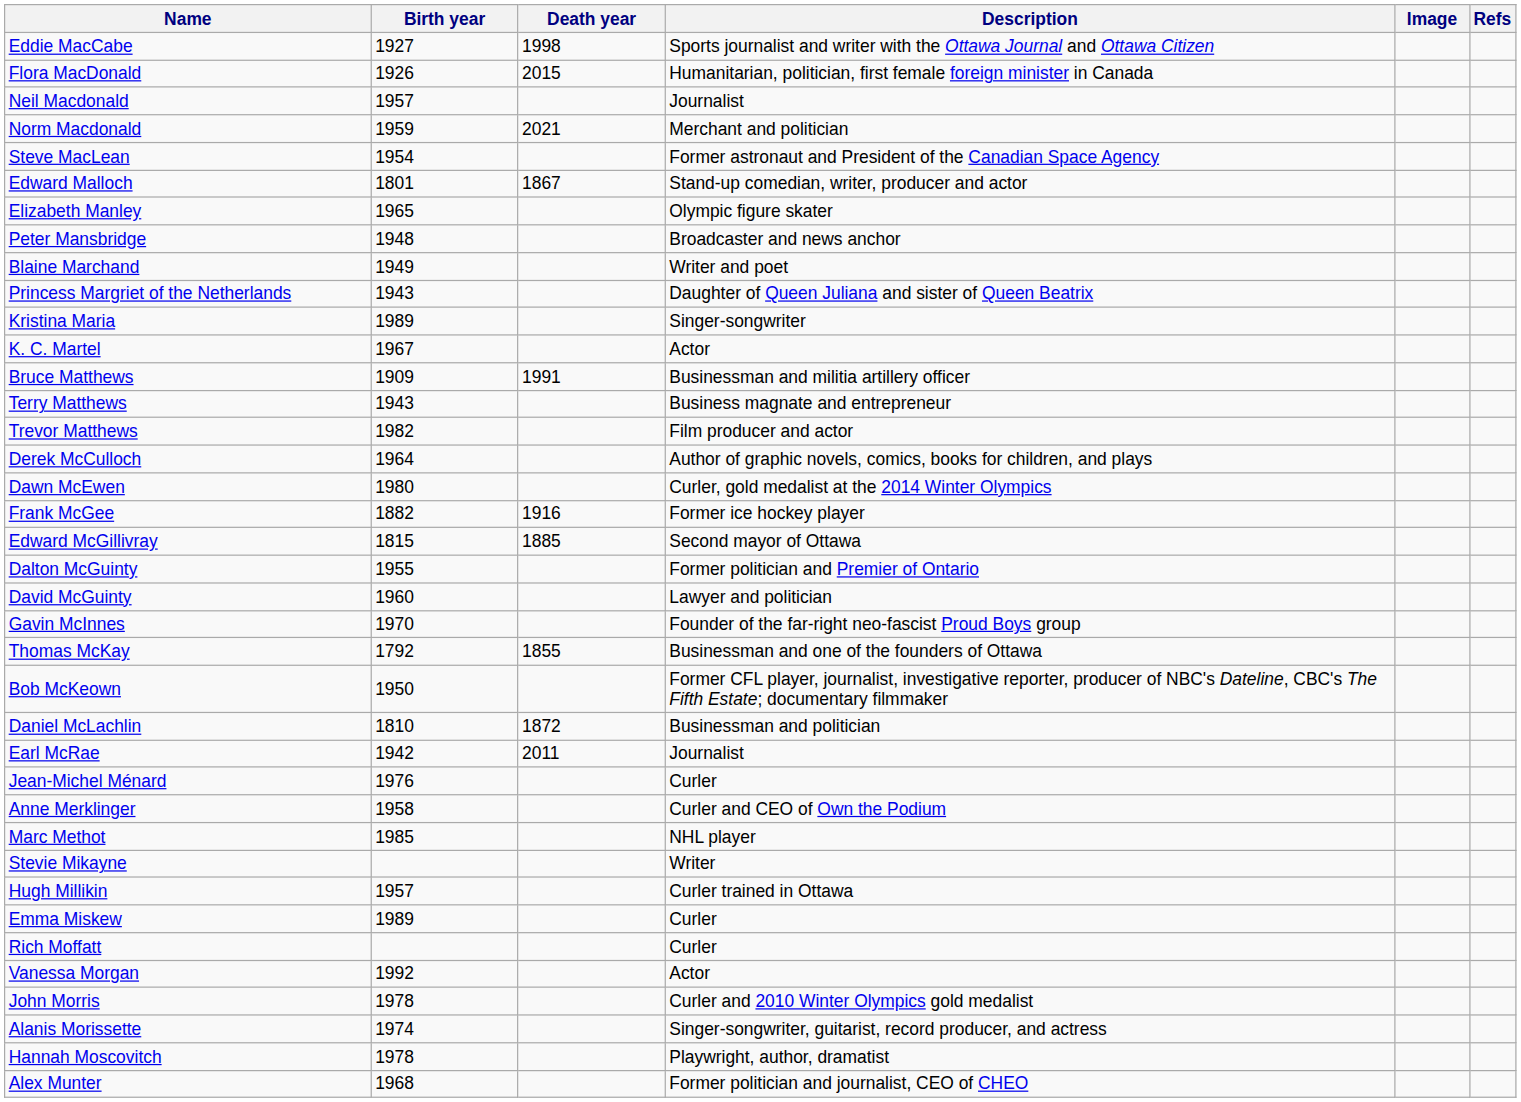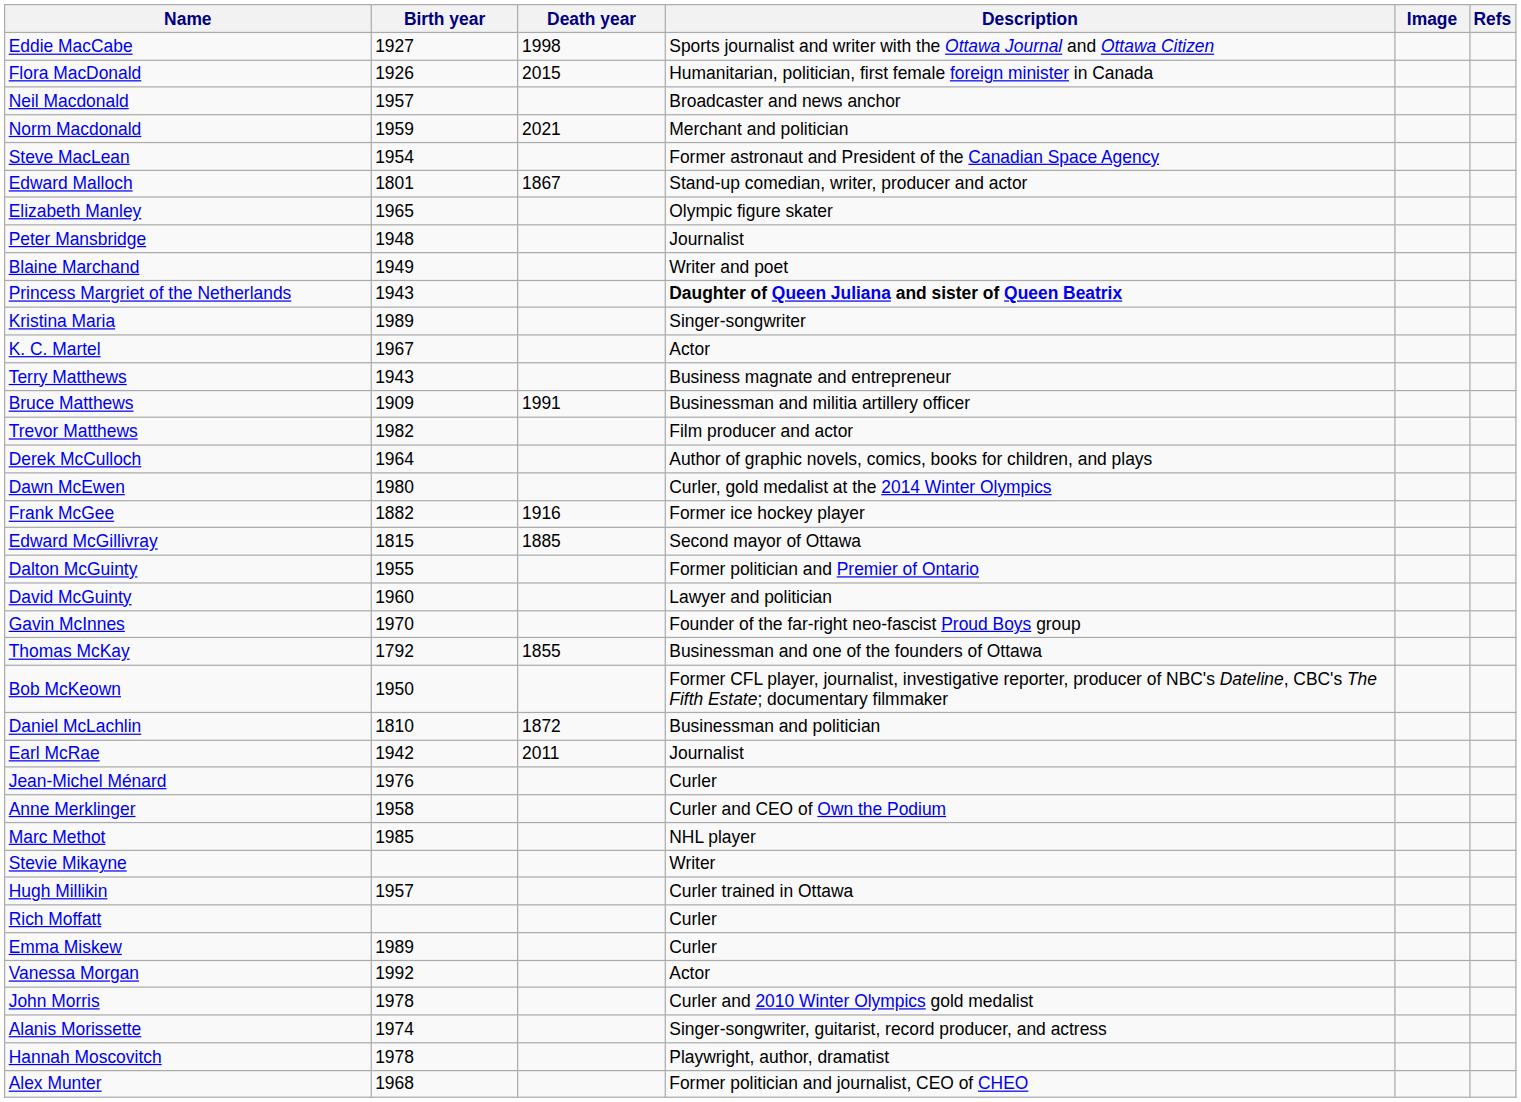Neil Macdonald | Description: Journalist -> Broadcaster and news anchor
Peter Mansbridge | Description: Broadcaster and news anchor -> Journalist
Princess Margriet of the Netherlands | Description: normal -> bold
rows swapped: Bruce Matthews <-> Terry Matthews
rows swapped: Emma Miskew <-> Rich Moffatt
